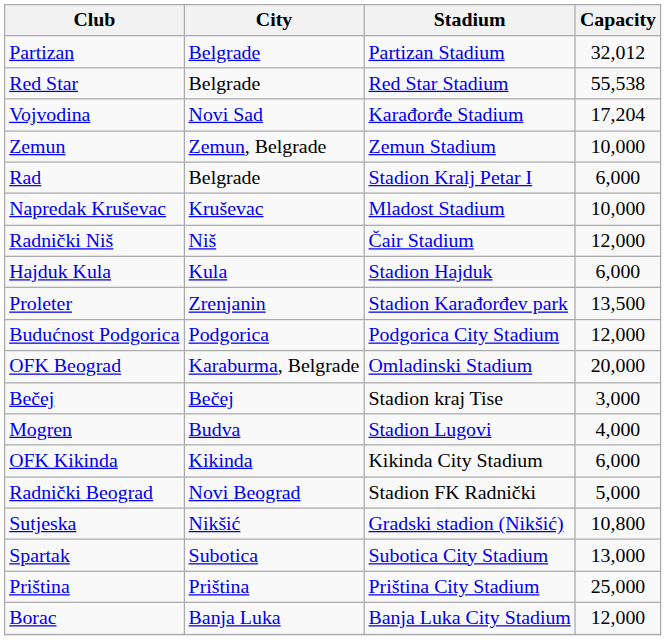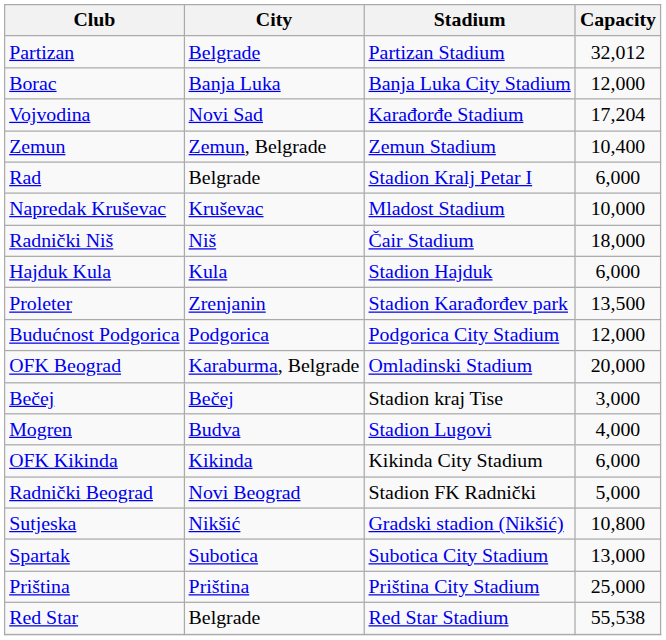rows swapped: Red Star <-> Borac
Zemun | Capacity: 10,000 -> 10,400
Radnički Niš | Capacity: 12,000 -> 18,000
